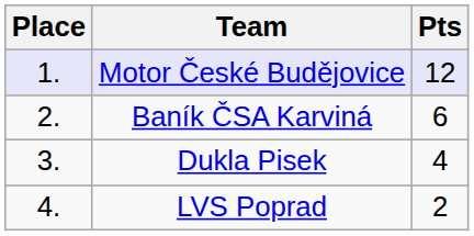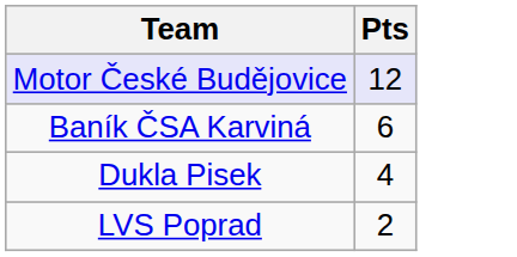- column: Place | 1. | 2. | 3. | 4.
